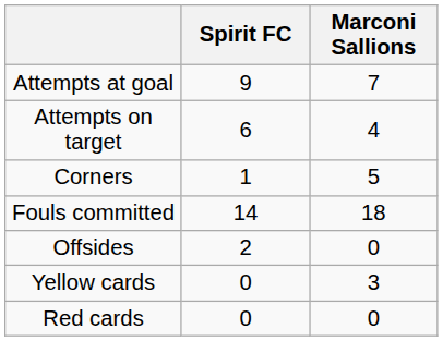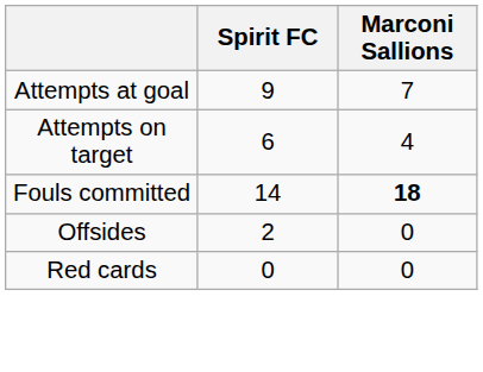- row: Corners | 1 | 5
Fouls committed | Marconi Sallions: normal -> bold
- row: Yellow cards | 0 | 3
